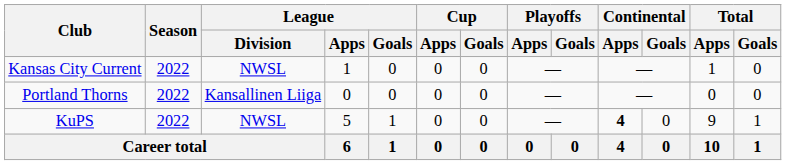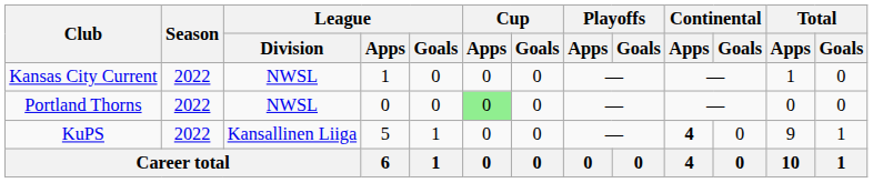Portland Thorns | League / Division: Kansallinen Liiga -> NWSL
Portland Thorns | Cup / Apps: no background -> lightgreen background
KuPS | League / Division: NWSL -> Kansallinen Liiga
